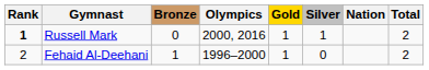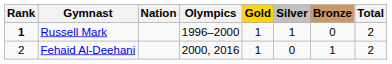columns swapped: Nation <-> Bronze
Russell Mark | Olympics: 2000, 2016 -> 1996–2000
Fehaid Al-Deehani | Olympics: 1996–2000 -> 2000, 2016
